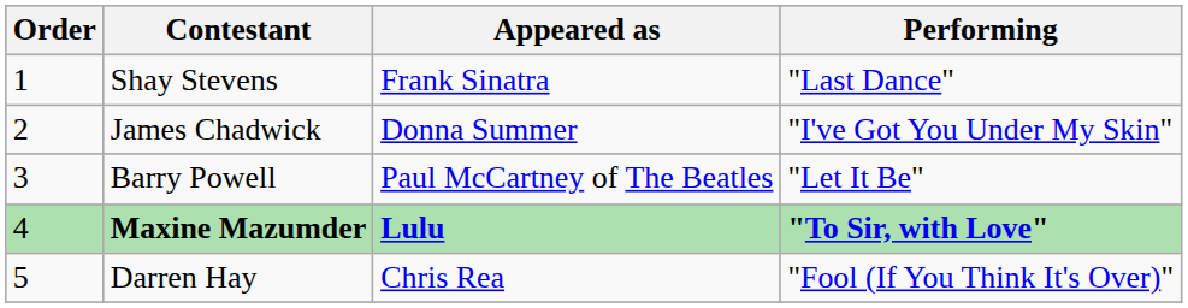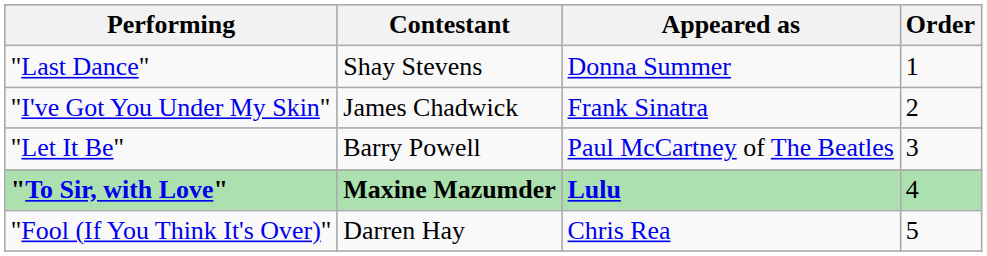columns swapped: Order <-> Performing
Shay Stevens | Appeared as: Frank Sinatra -> Donna Summer
James Chadwick | Appeared as: Donna Summer -> Frank Sinatra
